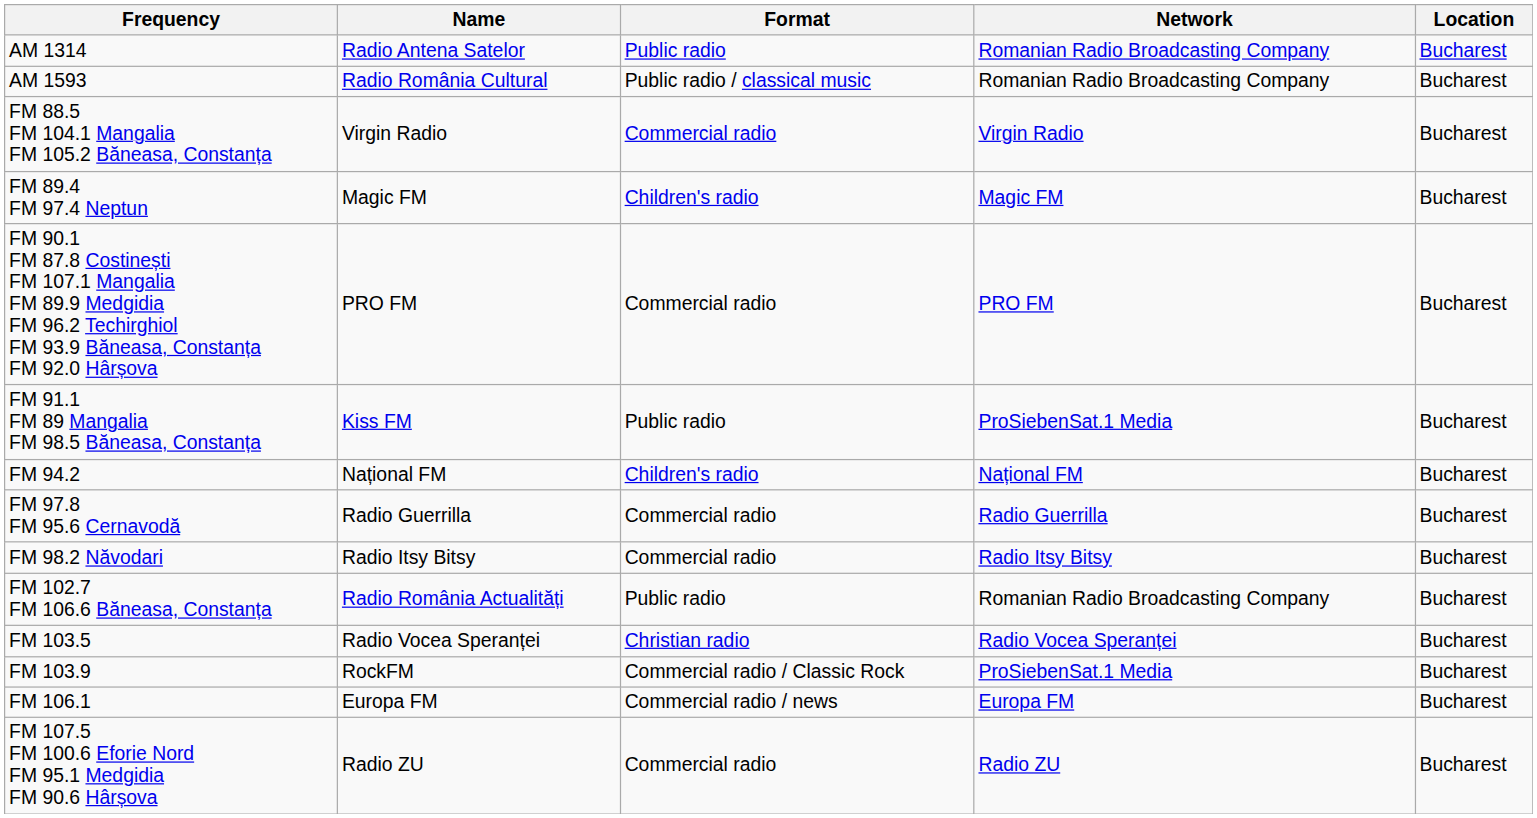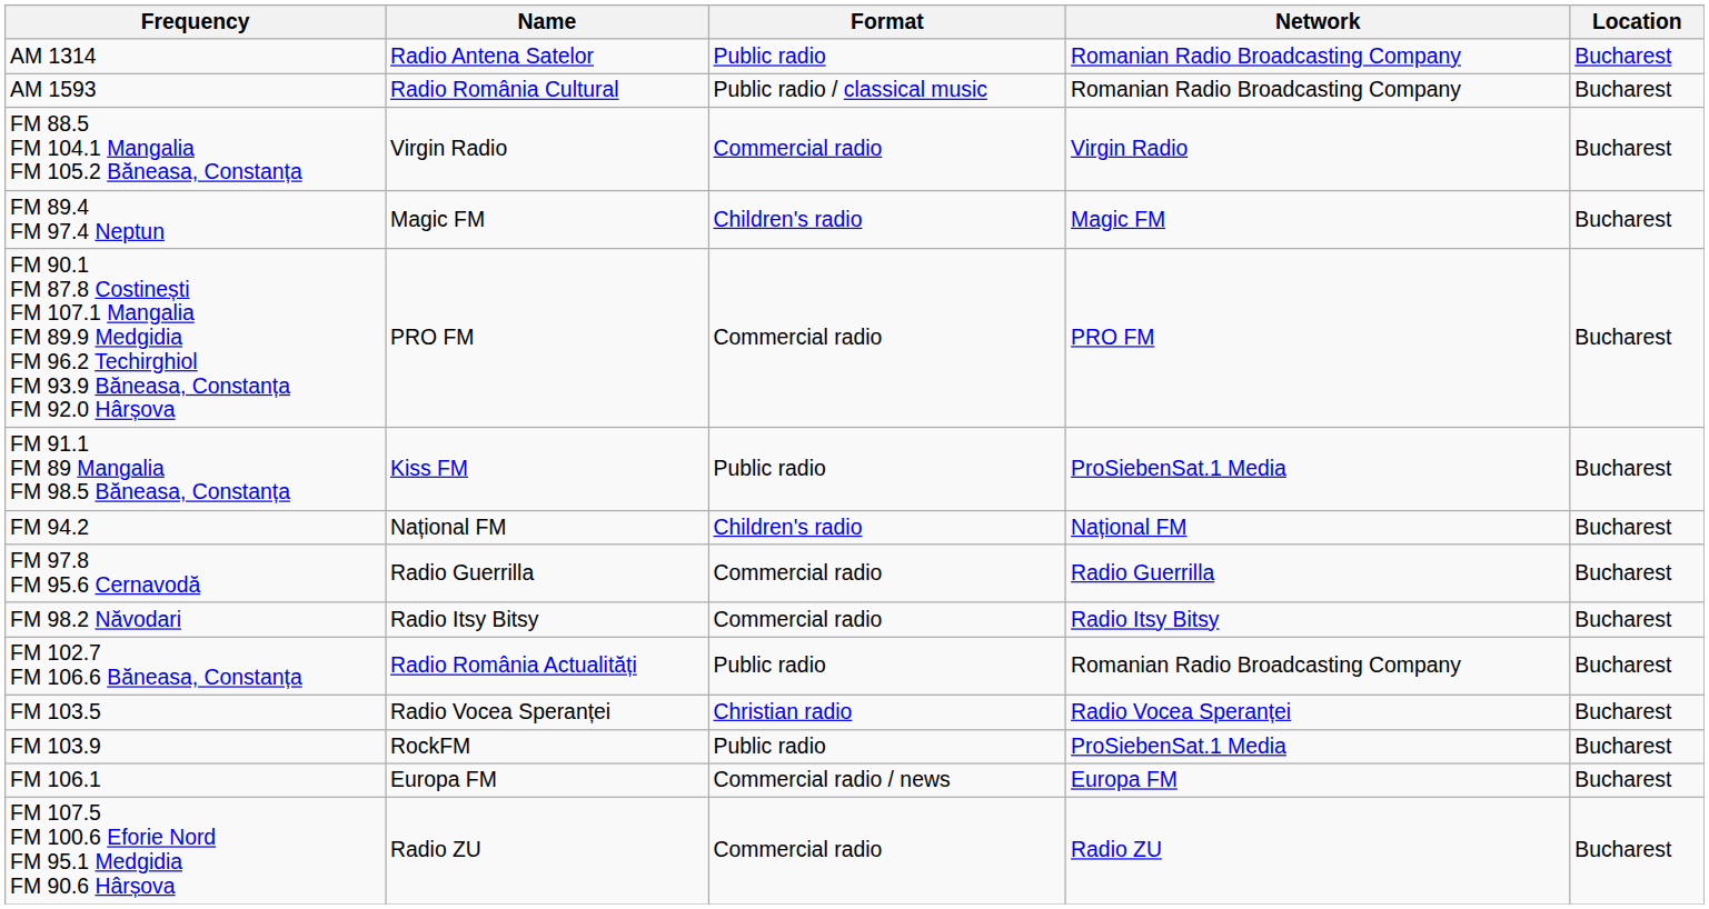FM 103.9 | Format: Commercial radio / Classic Rock -> Public radio
